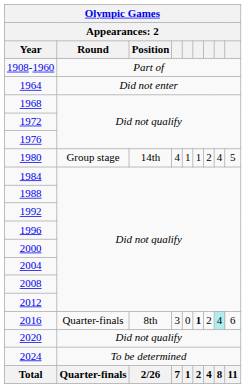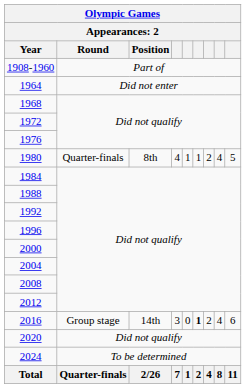1980 | Round: Group stage -> Quarter-finals
1980 | Position: 14th -> 8th
2016 | Round: Quarter-finals -> Group stage
2016 | Position: 8th -> 14th
2016 | column 8: paleturquoise background -> no background
